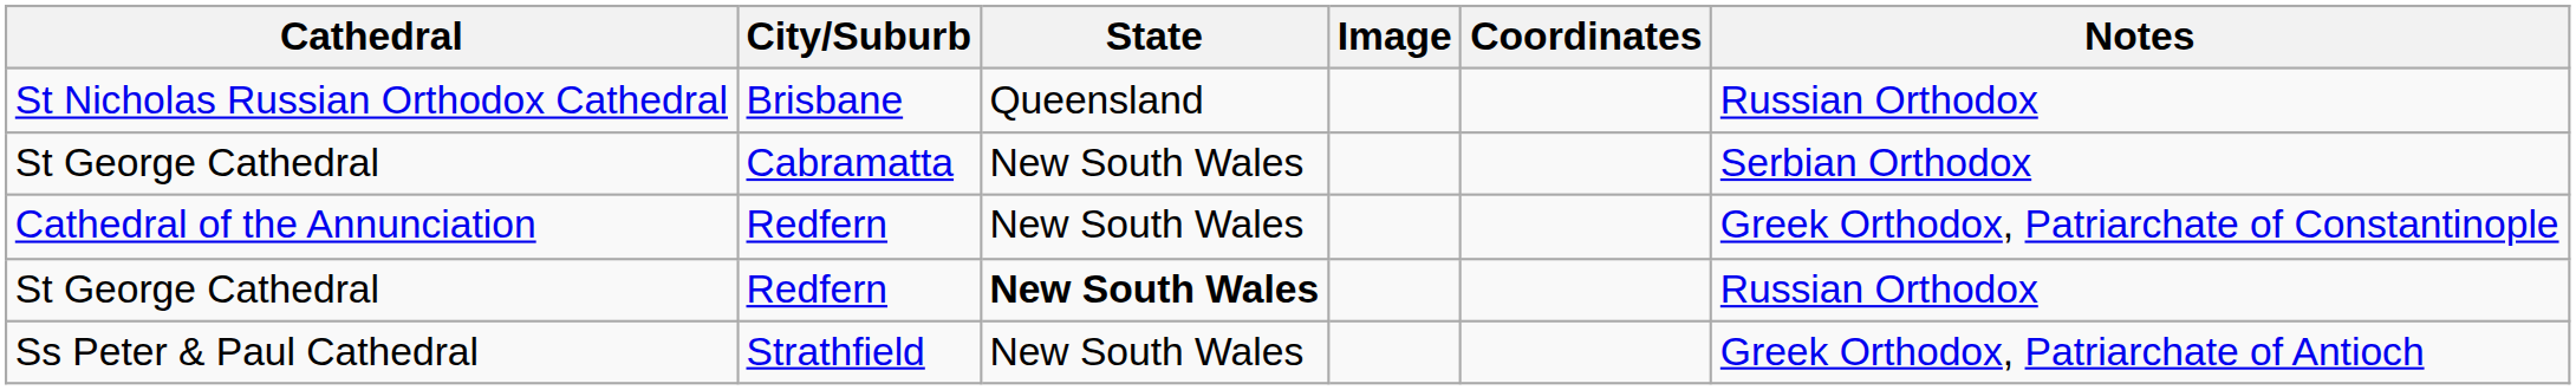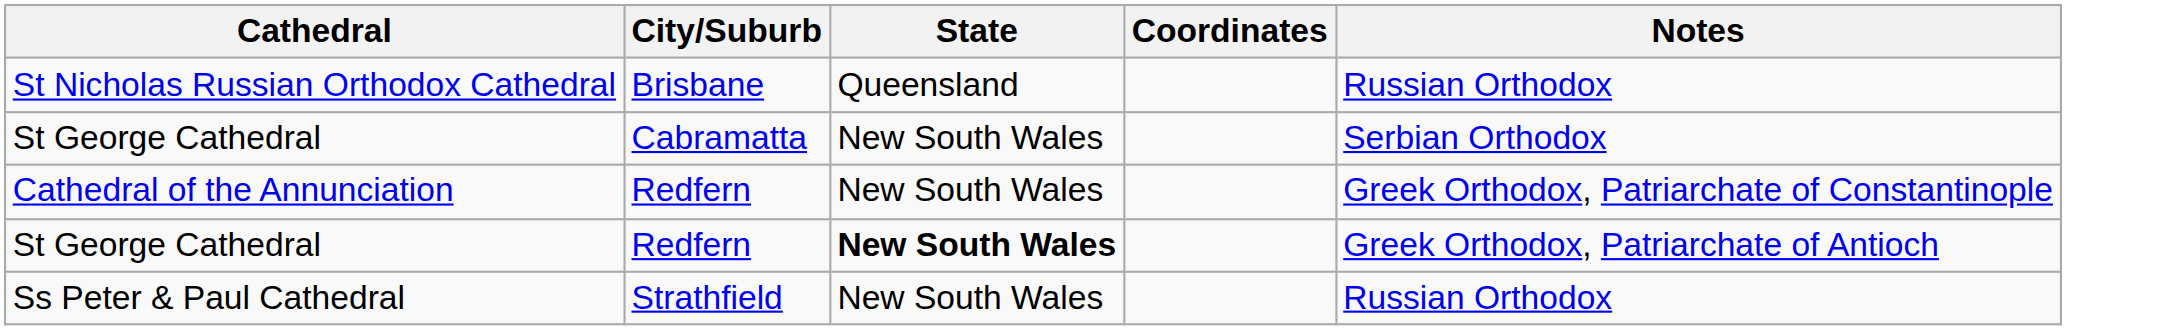- column: Image
St George Cathedral / Redfern | Notes: Russian Orthodox -> Greek Orthodox, Patriarchate of Antioch
Ss Peter & Paul Cathedral | Notes: Greek Orthodox, Patriarchate of Antioch -> Russian Orthodox
